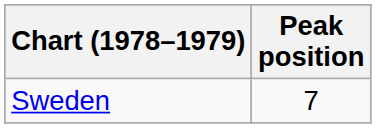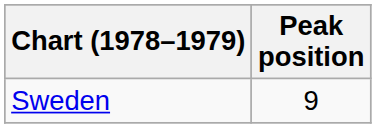Sweden | Peak position: 7 -> 9
